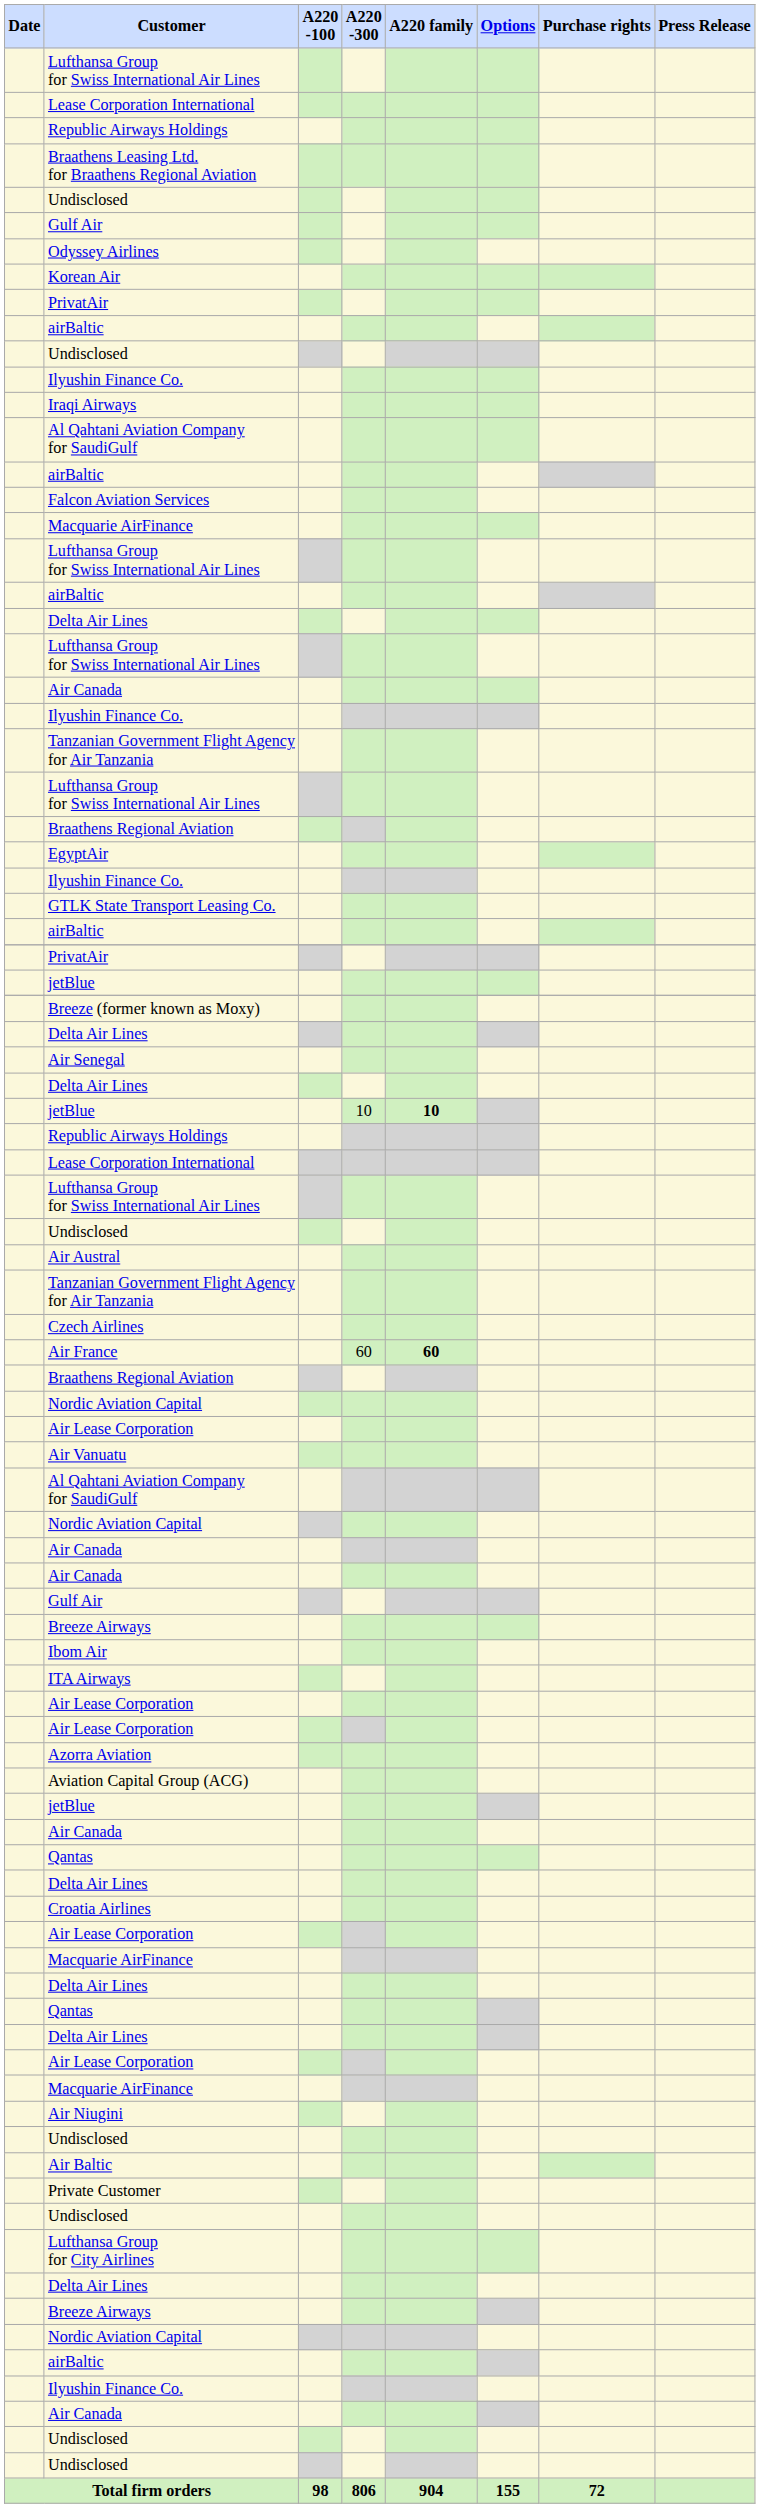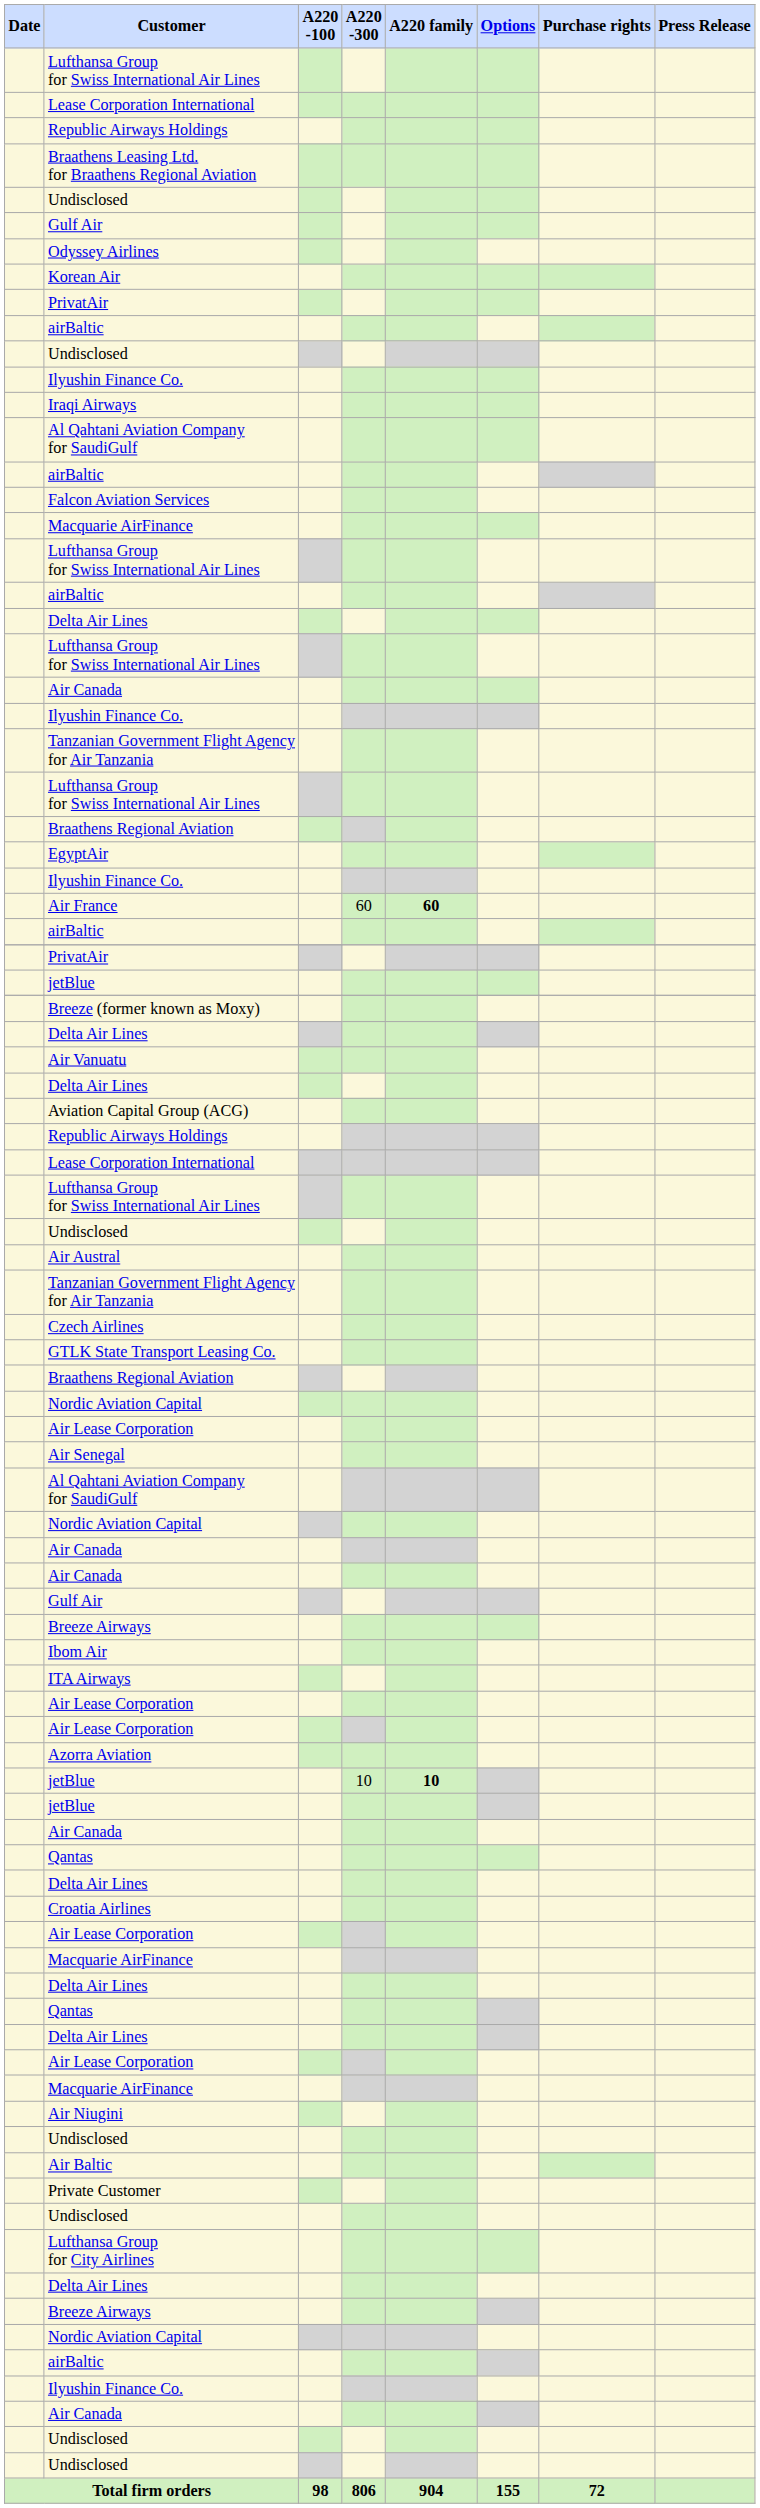rows swapped: GTLK State Transport Leasing Co. <-> Air France
rows swapped: Air Vanuatu <-> Air Senegal
rows swapped: jetBlue / 10 <-> Aviation Capital Group (ACG)
